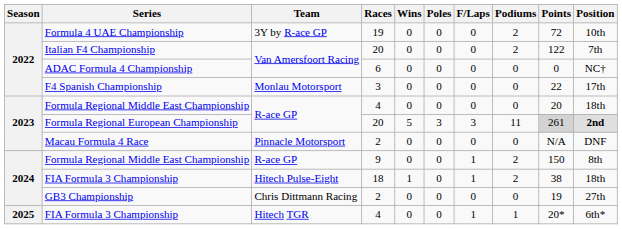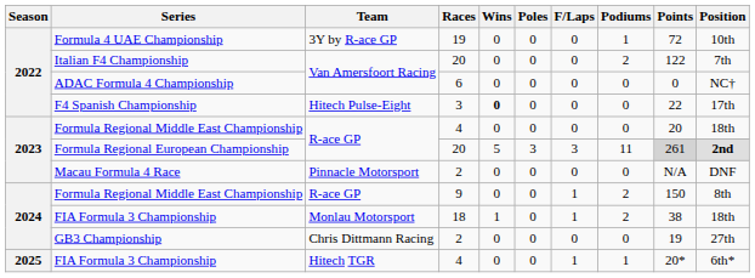Formula 4 UAE Championship | Podiums: 2 -> 1
F4 Spanish Championship | Team: Monlau Motorsport -> Hitech Pulse-Eight
F4 Spanish Championship | Wins: normal -> bold
2024 / FIA Formula 3 Championship | Team: Hitech Pulse-Eight -> Monlau Motorsport
